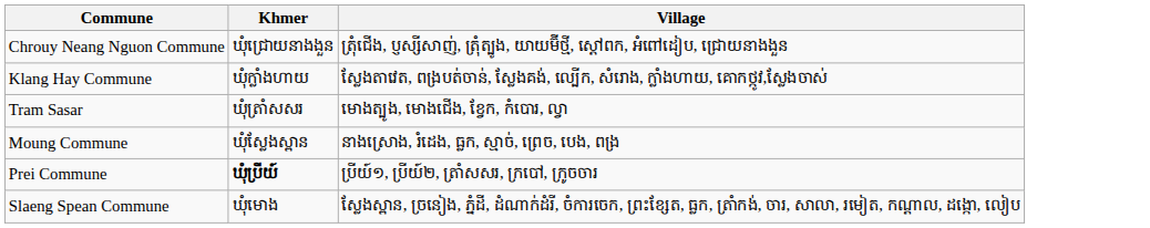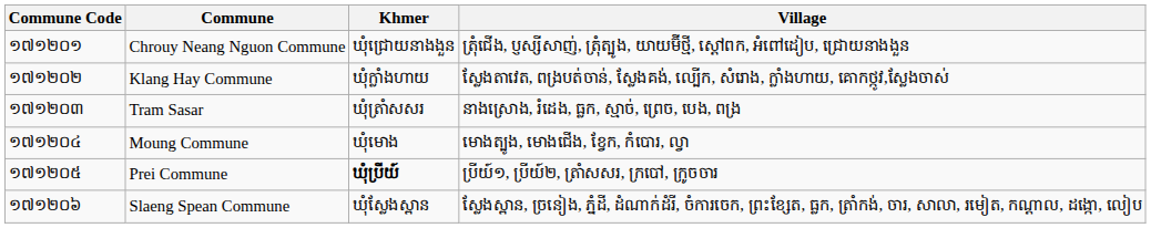+ column: Commune Code | ១៧១២០១ | ១៧១២០២ | ១៧១២០៣ | ១៧១២០៤ | ១៧១២០៥ | ១៧១២០៦
Tram Sasar | Village: មោងត្បូង, មោងជើង, ខែ្វក, កំបោរ, ល្វា -> នាងស្រោង, រំដេង, ធ្លក, ស្មាច់, ព្រេច, បេង, ពង្រ
Moung Commune | Khmer: ឃុំស្លែងស្ពាន -> ឃុំមោង
Moung Commune | Village: នាងស្រោង, រំដេង, ធ្លក, ស្មាច់, ព្រេច, បេង, ពង្រ -> មោងត្បូង, មោងជើង, ខែ្វក, កំបោរ, ល្វា
Slaeng Spean Commune | Khmer: ឃុំមោង -> ឃុំស្លែងស្ពាន
